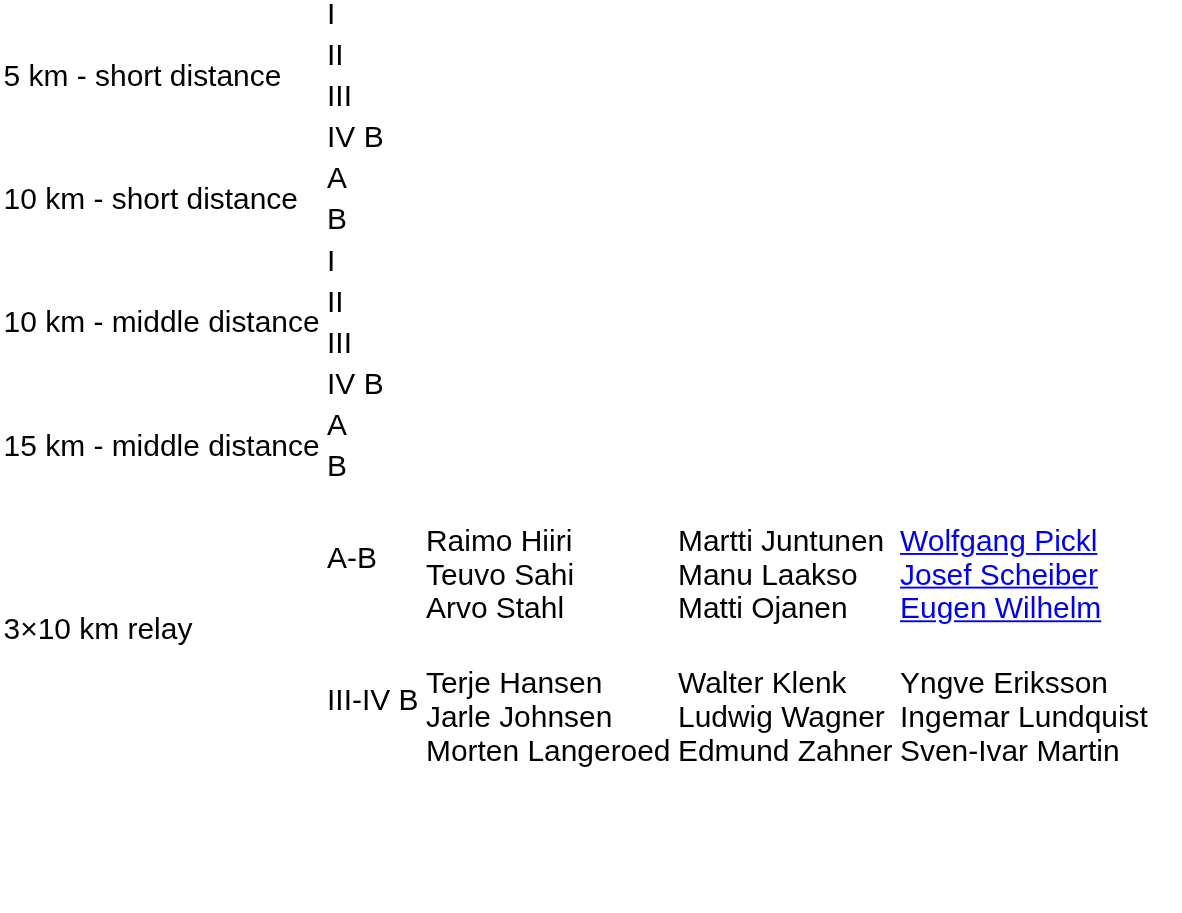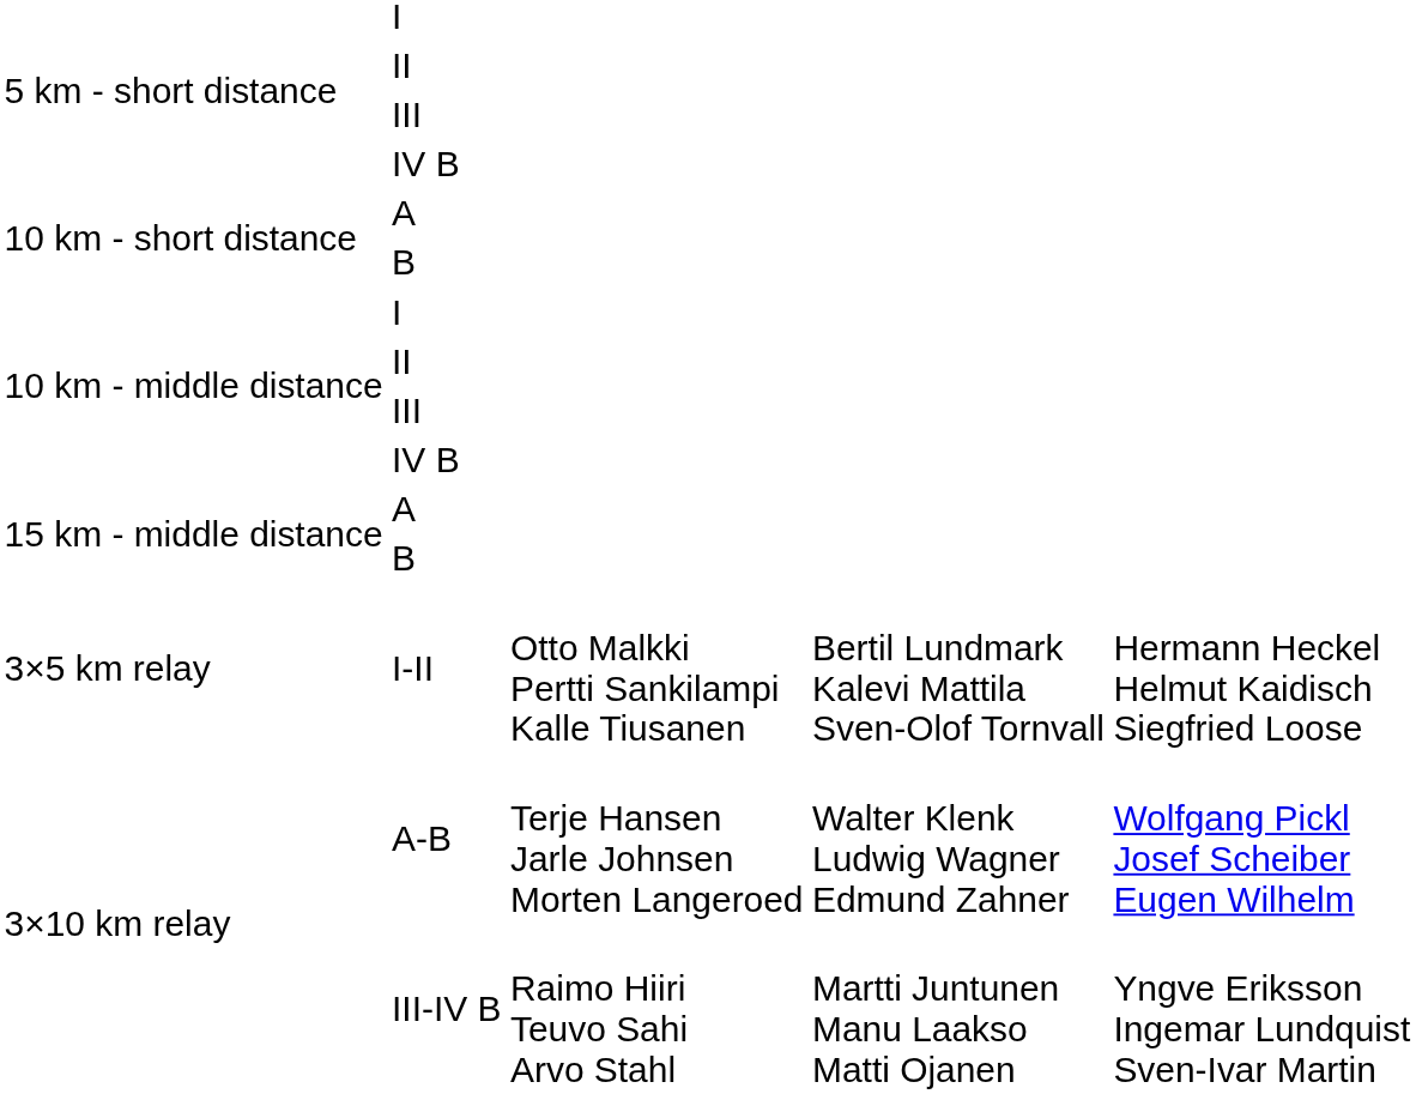+ row: 3×5 km relay | I-II | Otto Malkki Pertti Sankilampi Kalle Tiusanen | Bertil Lundmark Kalevi Mattila Sven-Olof Tornvall | Hermann Heckel Helmut Kaidisch Siegfried Loose
A-B | column 3: Raimo Hiiri Teuvo Sahi Arvo Stahl -> Terje Hansen Jarle Johnsen Morten Langeroed
A-B | column 4: Martti Juntunen Manu Laakso Matti Ojanen -> Walter Klenk Ludwig Wagner Edmund Zahner
III-IV B | column 3: Terje Hansen Jarle Johnsen Morten Langeroed -> Raimo Hiiri Teuvo Sahi Arvo Stahl
III-IV B | column 4: Walter Klenk Ludwig Wagner Edmund Zahner -> Martti Juntunen Manu Laakso Matti Ojanen
